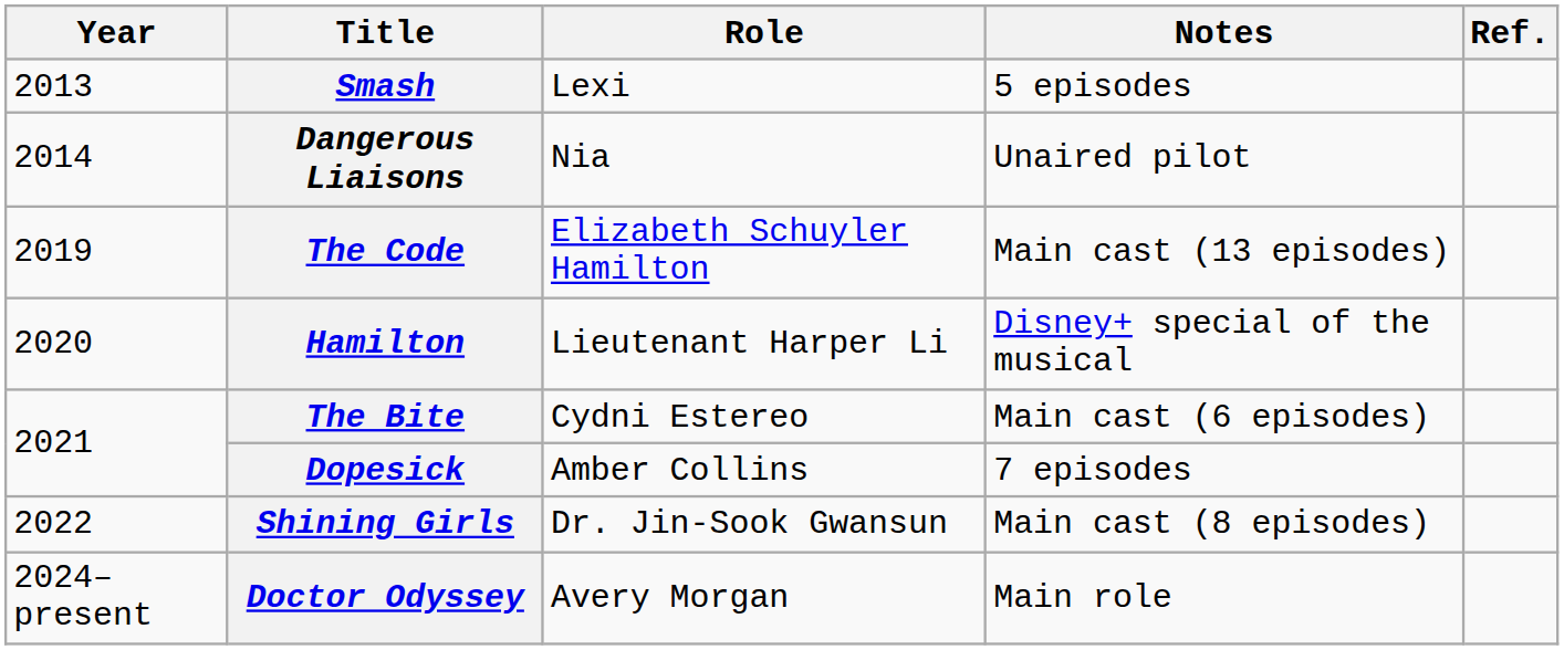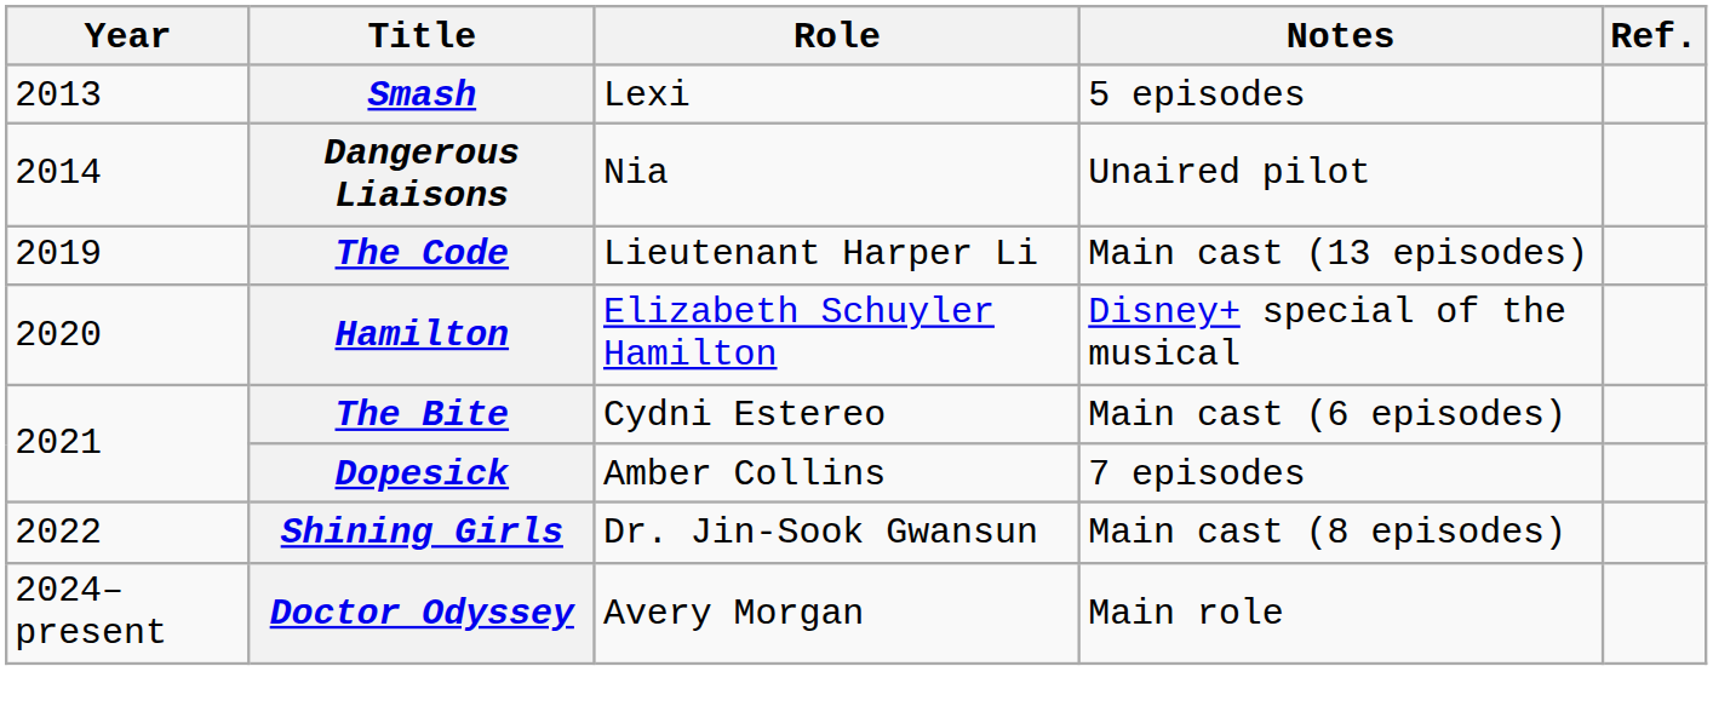The Code | Role: Elizabeth Schuyler Hamilton -> Lieutenant Harper Li
Hamilton | Role: Lieutenant Harper Li -> Elizabeth Schuyler Hamilton
